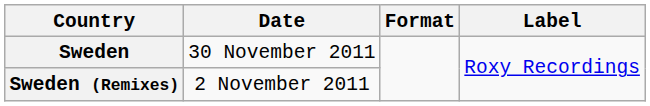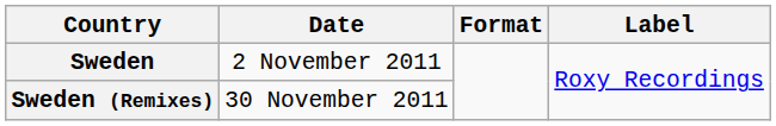Sweden | Date: 30 November 2011 -> 2 November 2011
Sweden (Remixes) | Date: 2 November 2011 -> 30 November 2011
